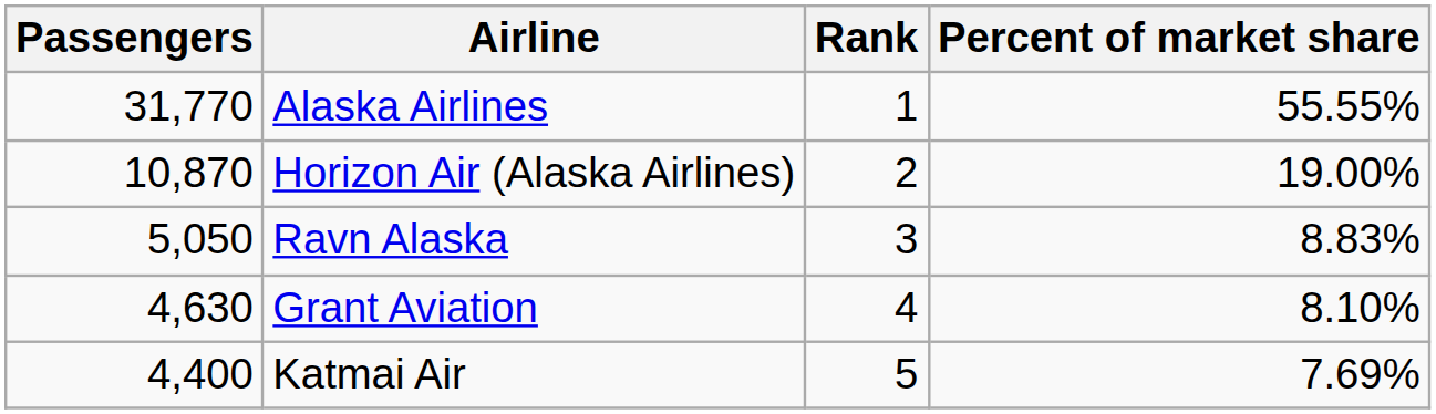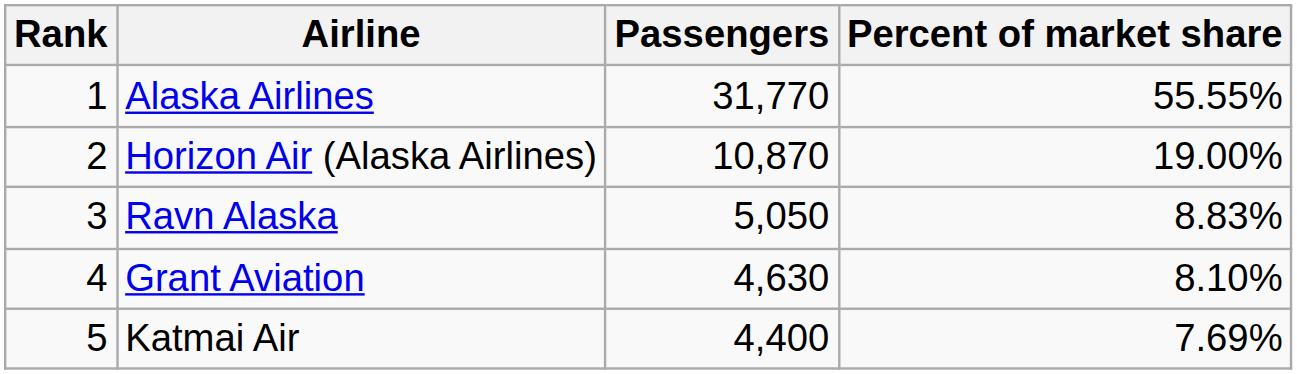columns swapped: Rank <-> Passengers
